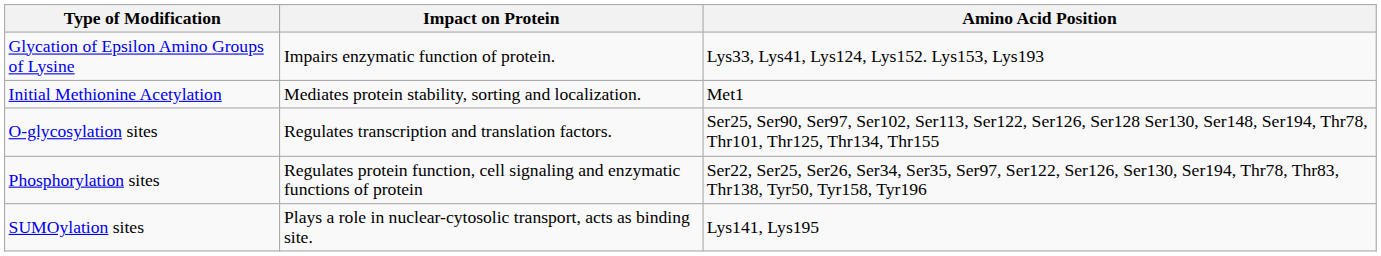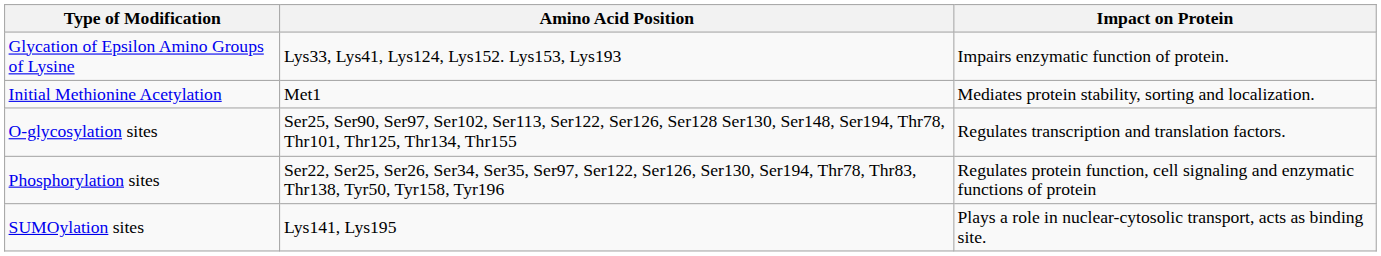columns swapped: Amino Acid Position <-> Impact on Protein
